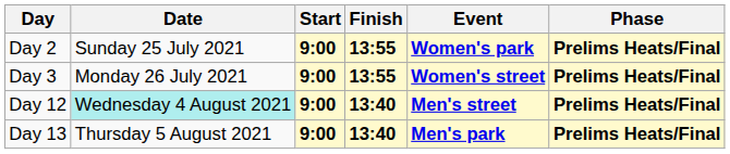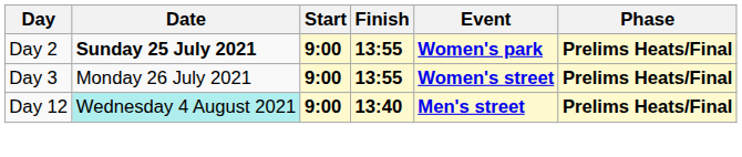Day 2 | Date: normal -> bold
- row: Day 13 | Thursday 5 August 2021 | 9:00 | 13:40 | Men's park | Prelims Heats/Final
